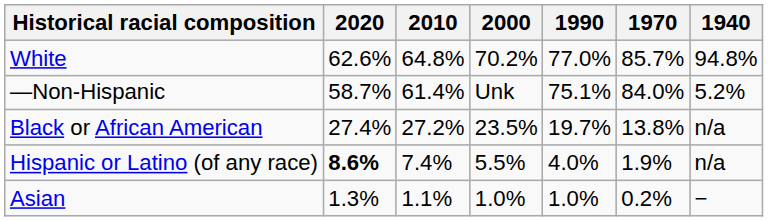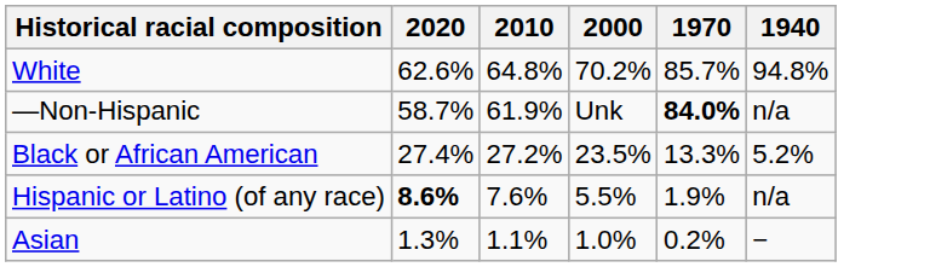- column: 1990 | 77.0% | 75.1% | 19.7% | 4.0% | 1.0%
—Non-Hispanic | 2010: 61.4% -> 61.9%
—Non-Hispanic | 1970: normal -> bold
—Non-Hispanic | 1940: 5.2% -> n/a
Black or African American | 1970: 13.8% -> 13.3%
Black or African American | 1940: n/a -> 5.2%
Hispanic or Latino (of any race) | 2010: 7.4% -> 7.6%
